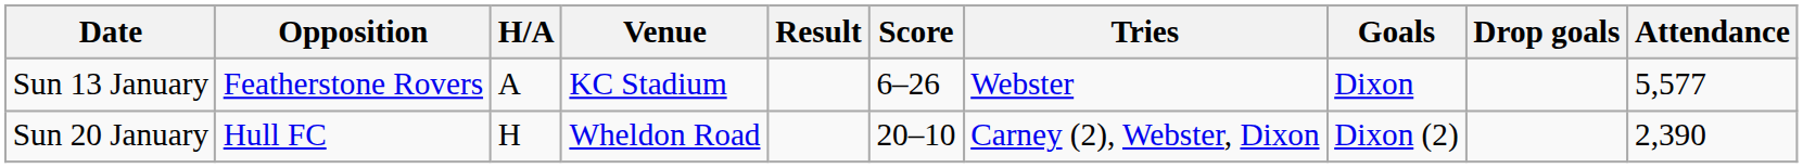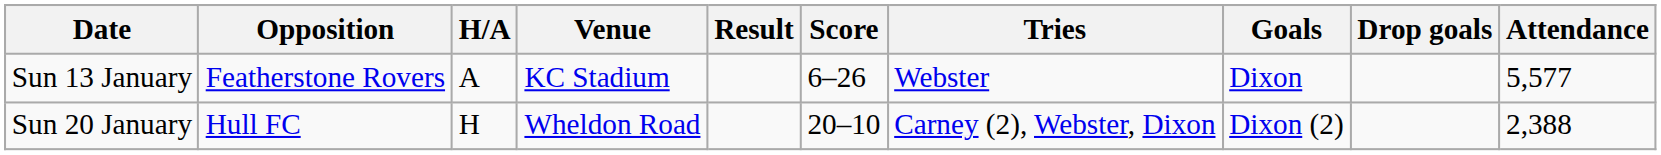Sun 20 January | Attendance: 2,390 -> 2,388
